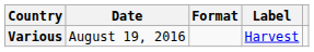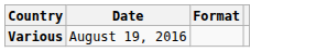- column: Label | Harvest
